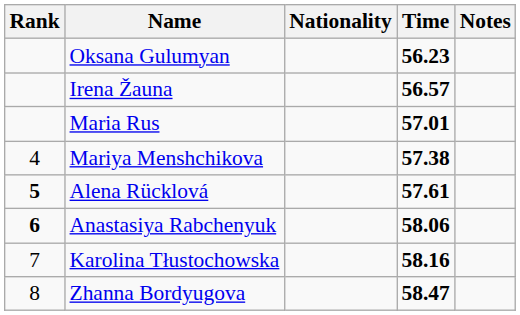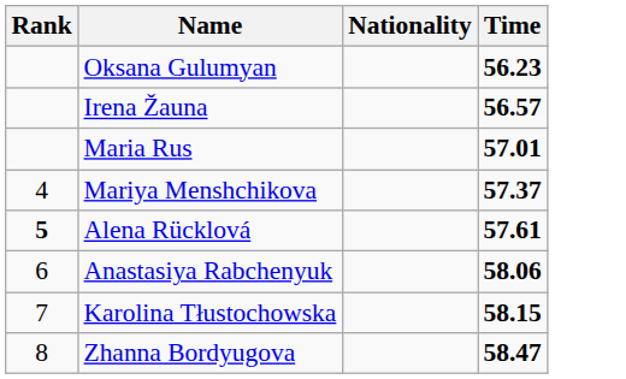- column: Notes
Mariya Menshchikova | Time: 57.38 -> 57.37
Anastasiya Rabchenyuk | Rank: bold -> normal
Karolina Tłustochowska | Time: 58.16 -> 58.15
